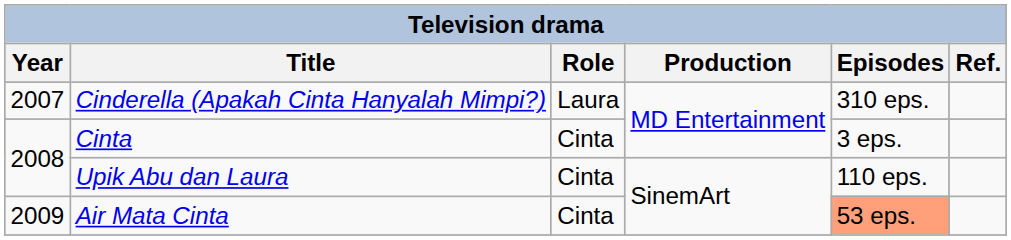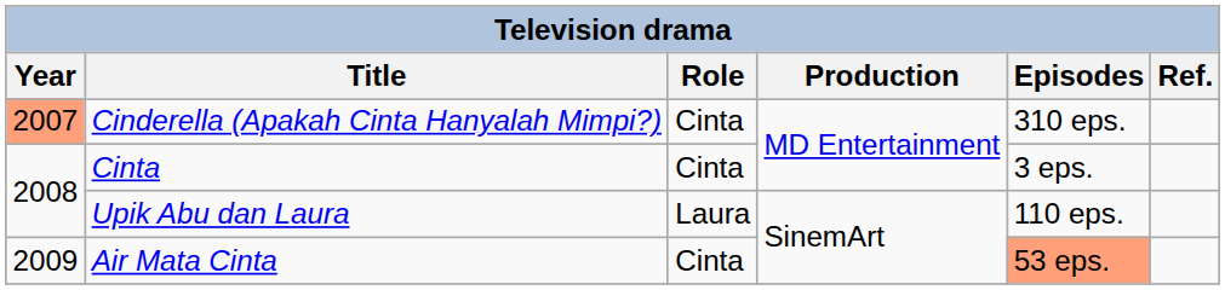Cinderella (Apakah Cinta Hanyalah Mimpi?) | Year: no background -> lightsalmon background
Cinderella (Apakah Cinta Hanyalah Mimpi?) | Role: Laura -> Cinta
Upik Abu dan Laura | Role: Cinta -> Laura
